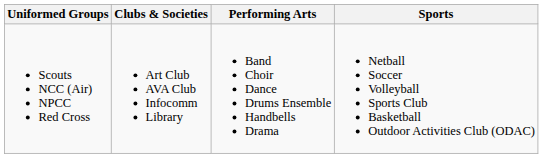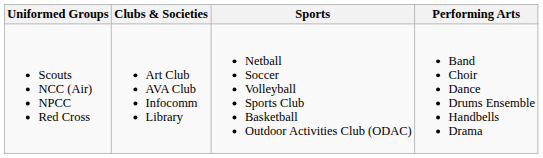columns swapped: Sports <-> Performing Arts
